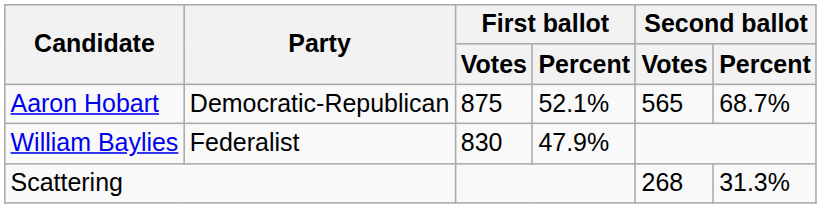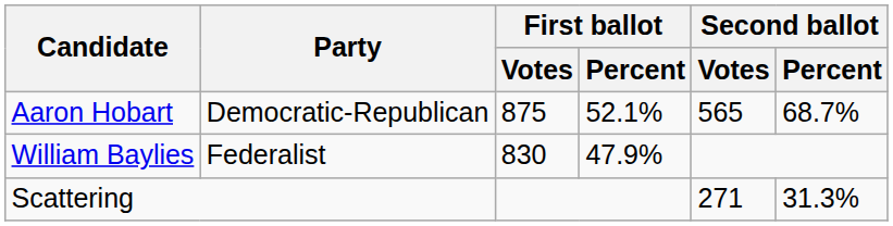Scattering | Second ballot / Votes: 268 -> 271
